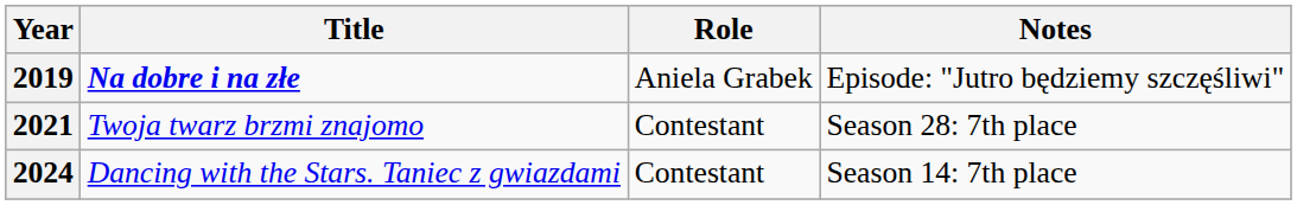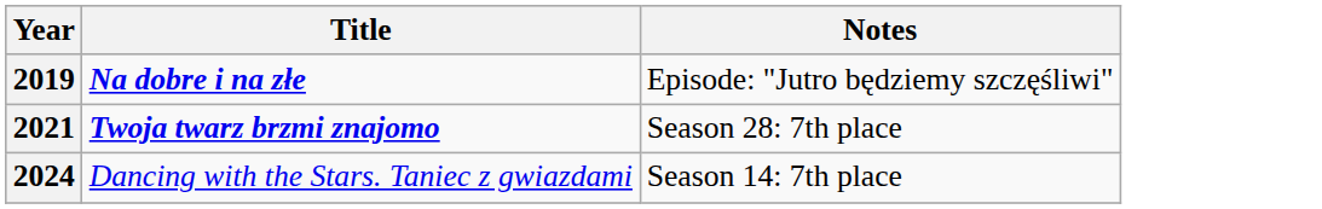- column: Role | Aniela Grabek | Contestant | Contestant
2021 | Title: normal -> bold
